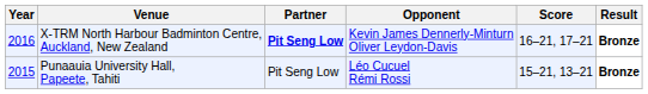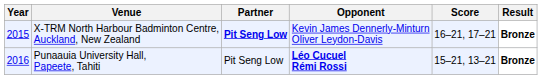X-TRM North Harbour Badminton Centre, Auckland, New Zealand | Year: 2016 -> 2015
Punaauia University Hall, Papeete, Tahiti | Year: 2015 -> 2016
Punaauia University Hall, Papeete, Tahiti | Opponent: normal -> bold
